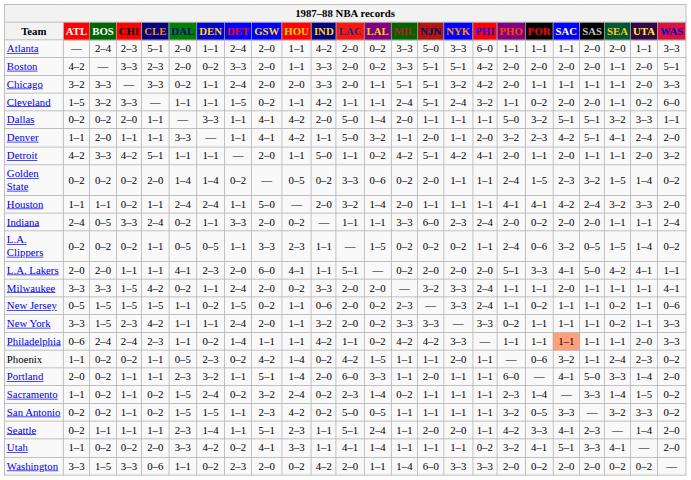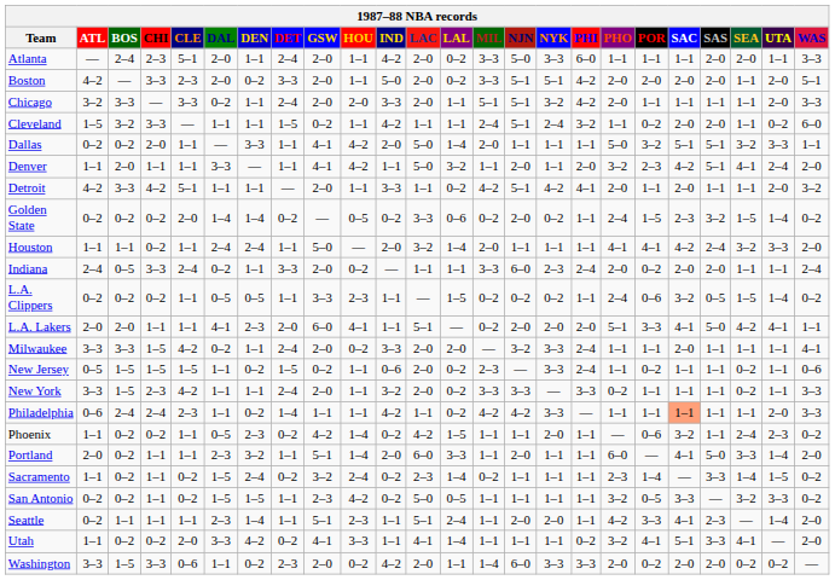Boston | IND: 3–3 -> 5–0
Detroit | IND: 5–0 -> 3–3
Golden State | NYK: 1–1 -> 0–2
